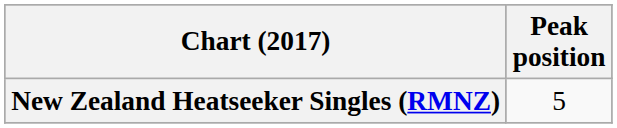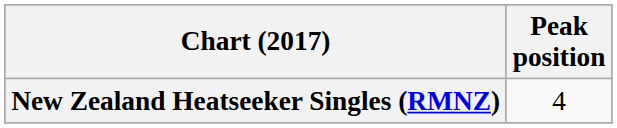New Zealand Heatseeker Singles (RMNZ) | Peak position: 5 -> 4
